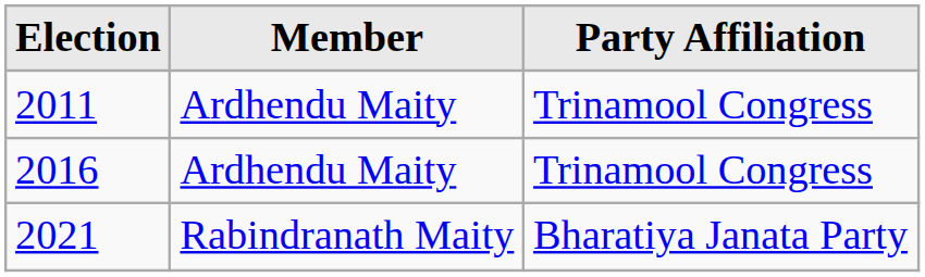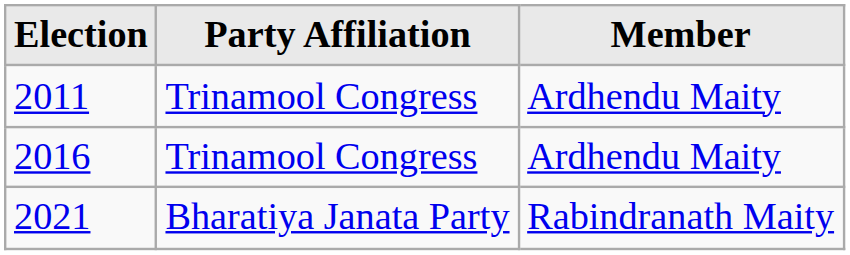columns swapped: Member <-> Party Affiliation
